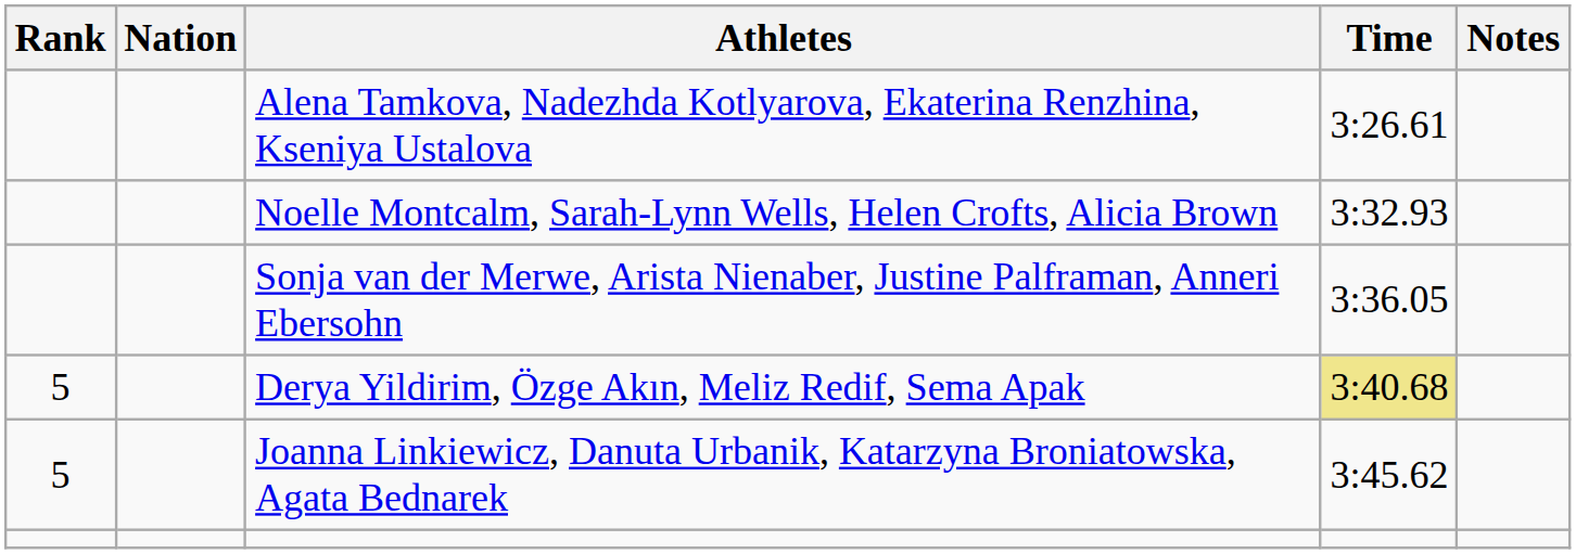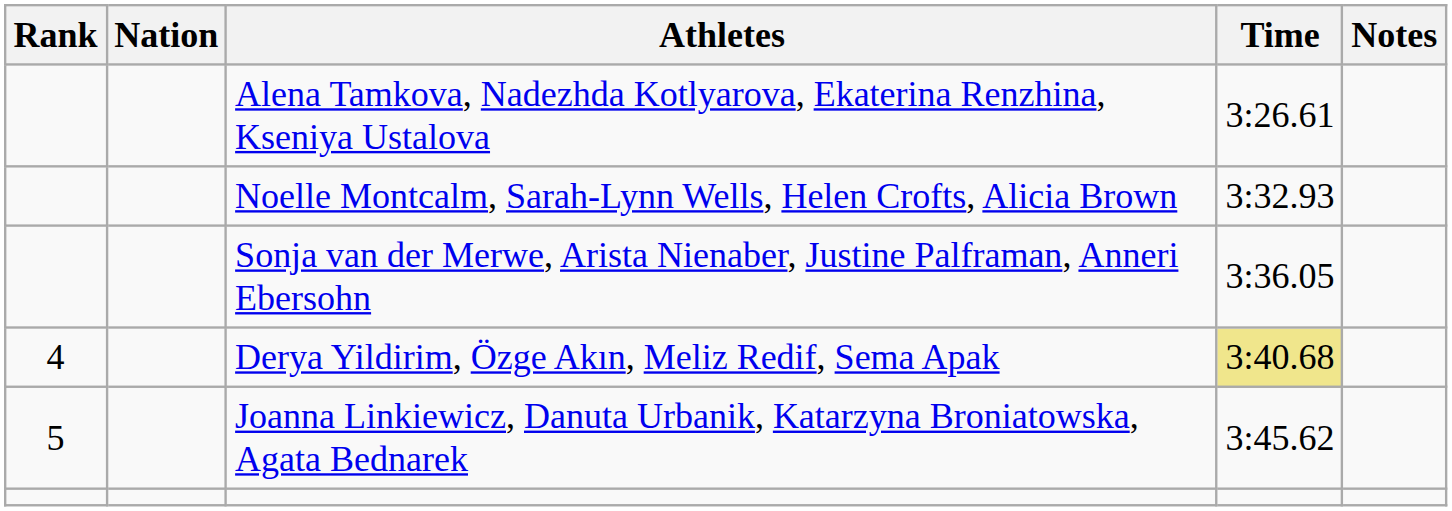Derya Yildirim, Özge Akın, Meliz Redif, Sema Apak | Rank: 5 -> 4
